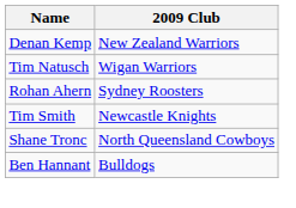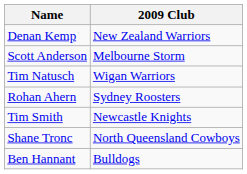+ row: Scott Anderson | Melbourne Storm
